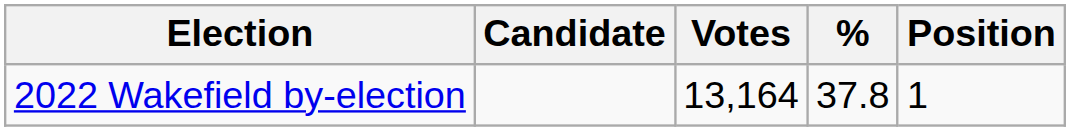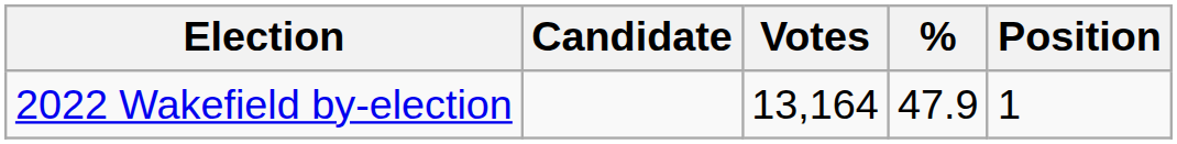2022 Wakefield by-election | %: 37.8 -> 47.9
